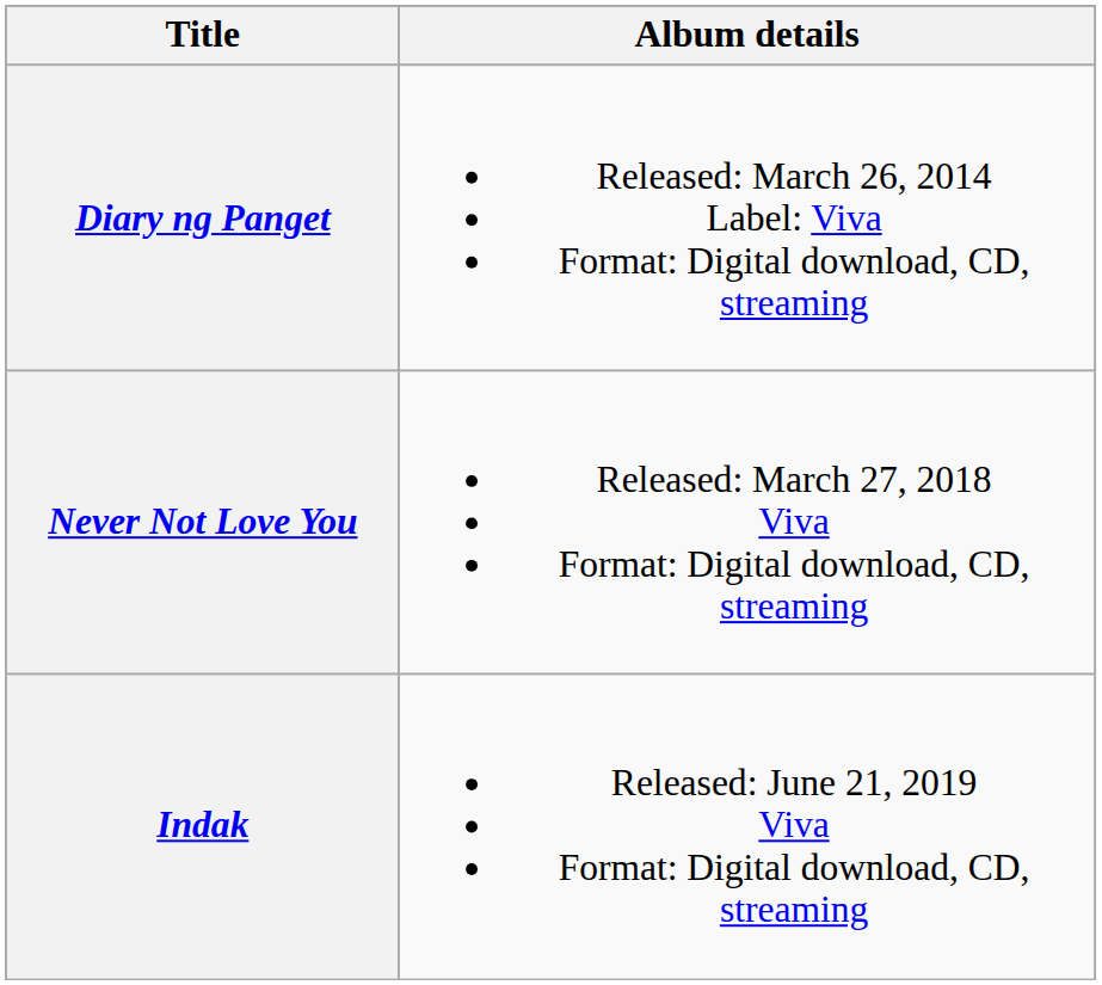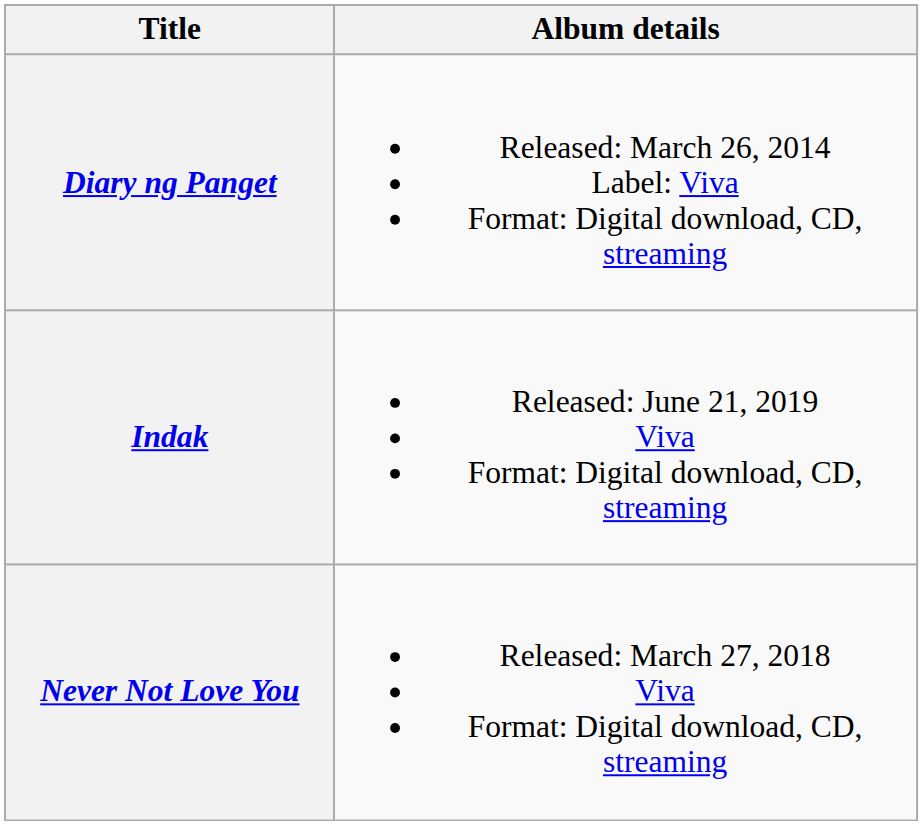rows swapped: Never Not Love You <-> Indak
